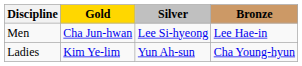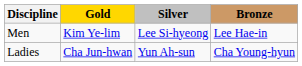Men | Gold: Cha Jun-hwan -> Kim Ye-lim
Ladies | Gold: Kim Ye-lim -> Cha Jun-hwan
